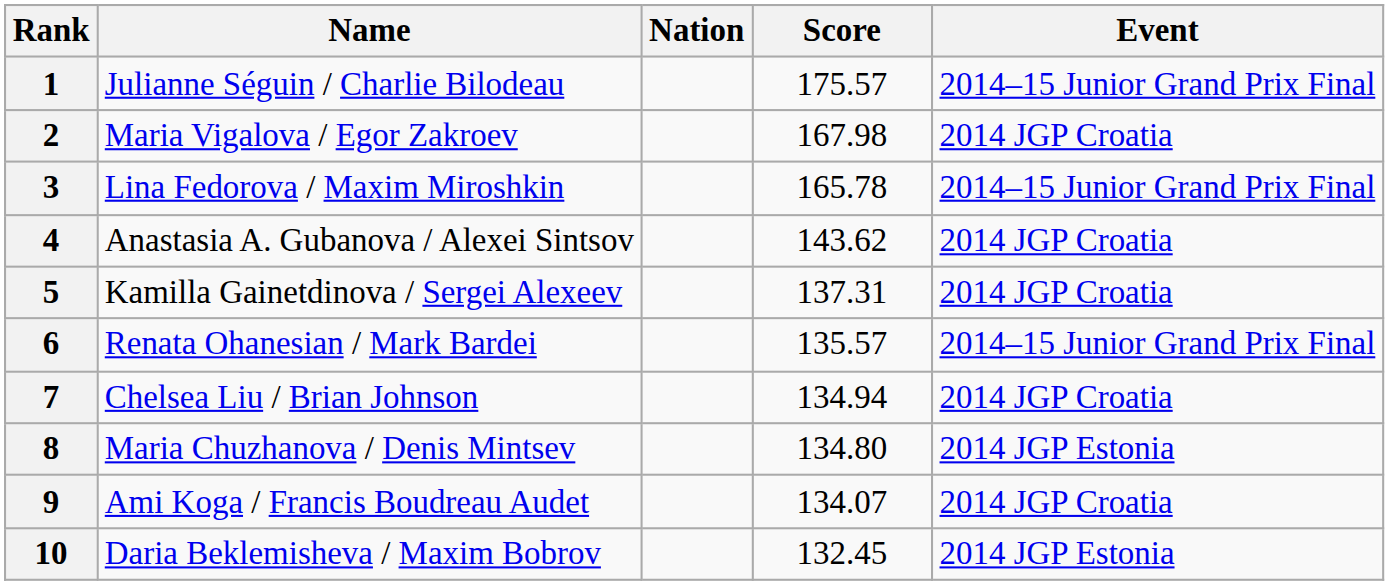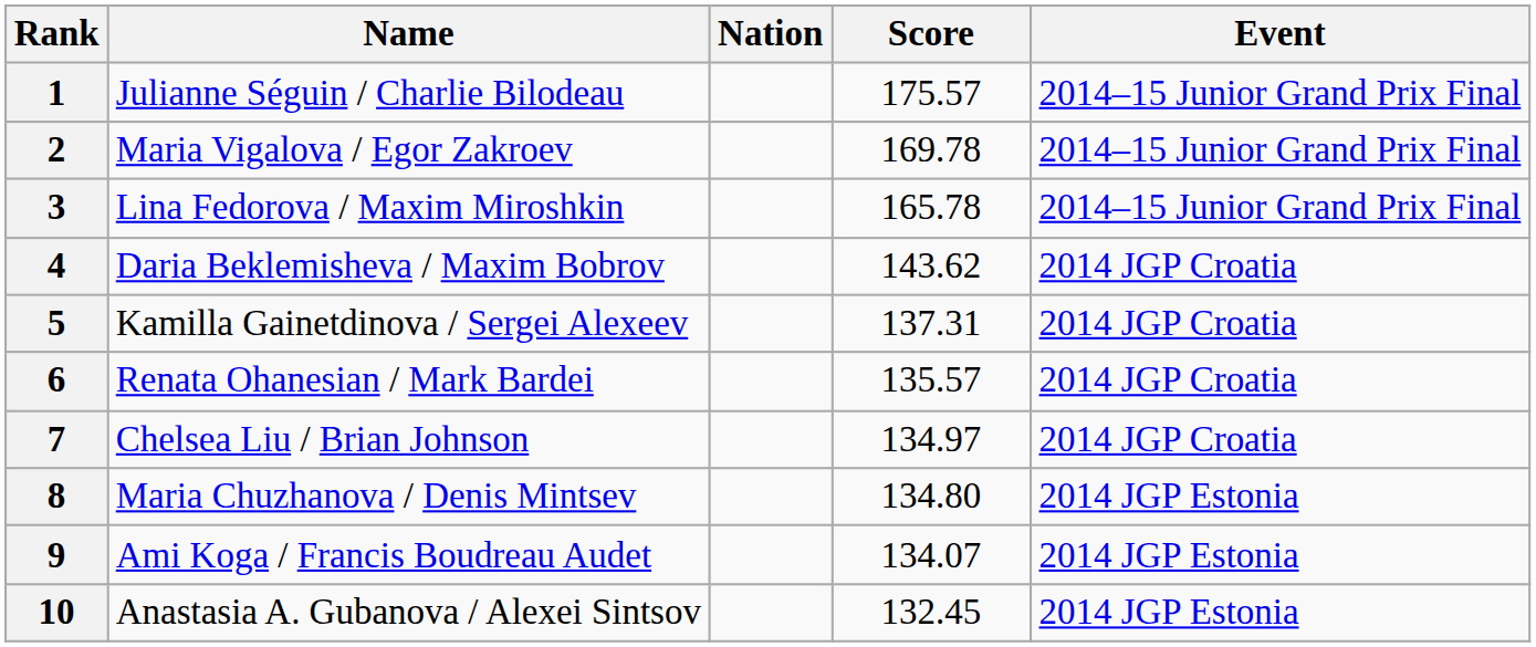2 | Score: 167.98 -> 169.78
2 | Event: 2014 JGP Croatia -> 2014–15 Junior Grand Prix Final
4 | Name: Anastasia A. Gubanova / Alexei Sintsov -> Daria Beklemisheva / Maxim Bobrov
6 | Event: 2014–15 Junior Grand Prix Final -> 2014 JGP Croatia
7 | Score: 134.94 -> 134.97
9 | Event: 2014 JGP Croatia -> 2014 JGP Estonia
10 | Name: Daria Beklemisheva / Maxim Bobrov -> Anastasia A. Gubanova / Alexei Sintsov
